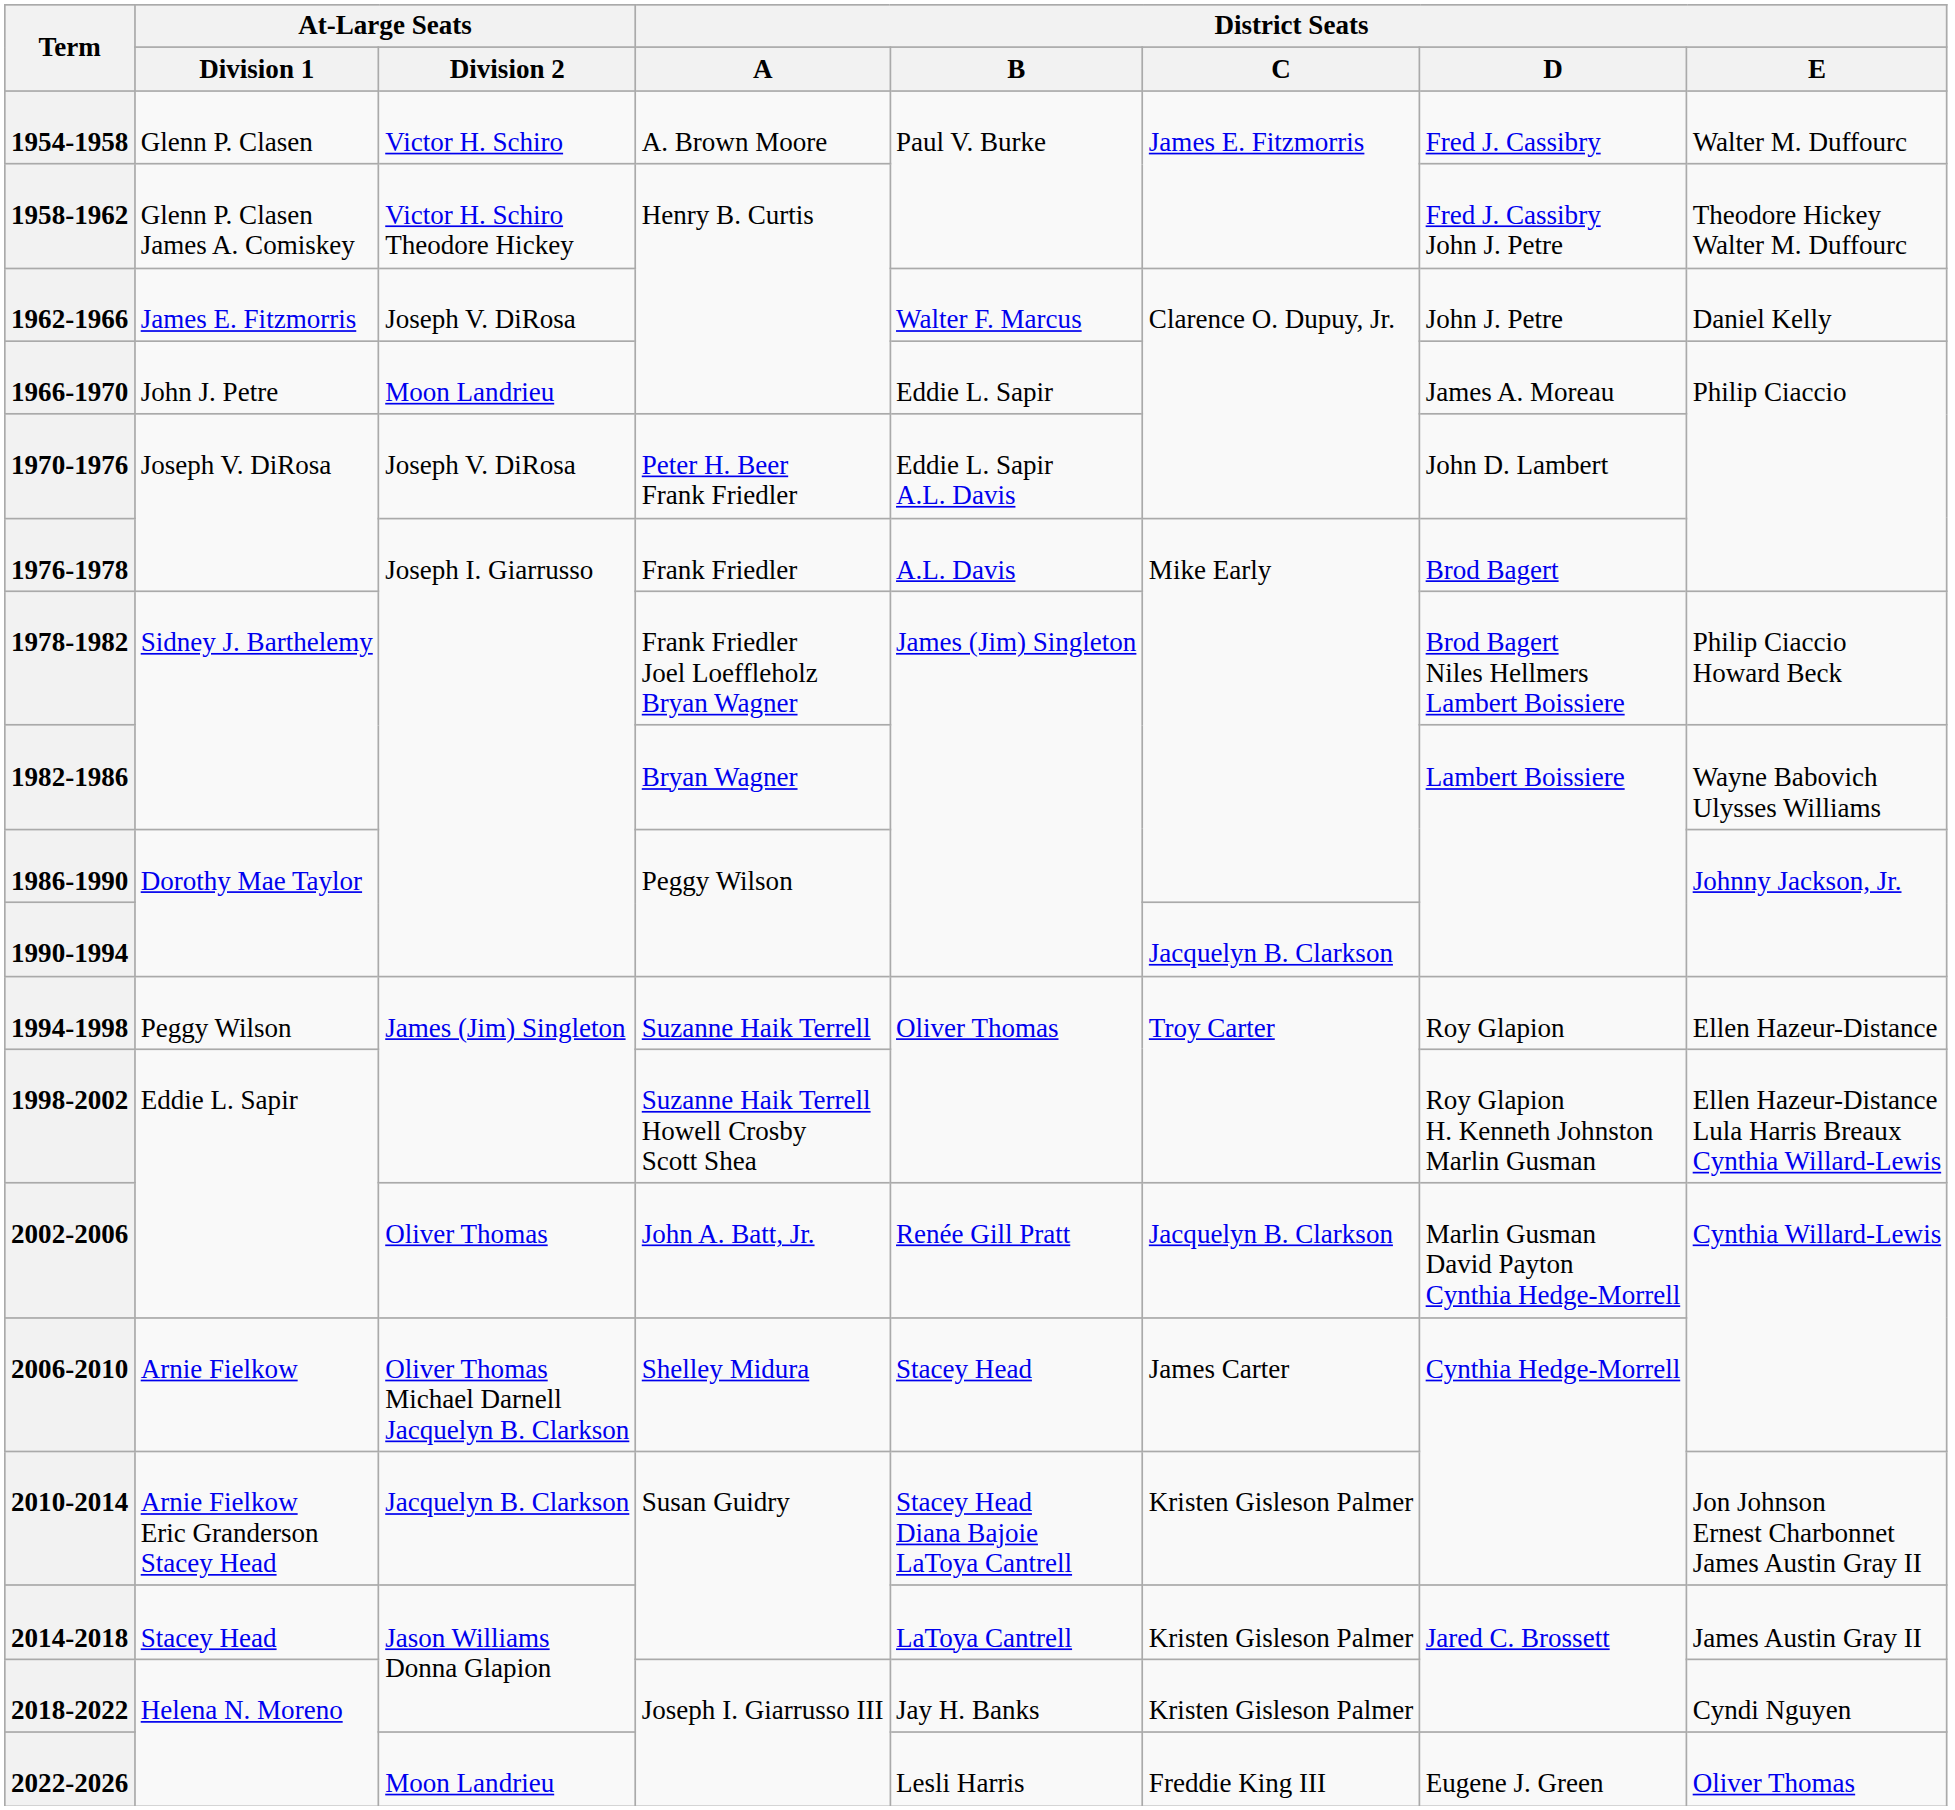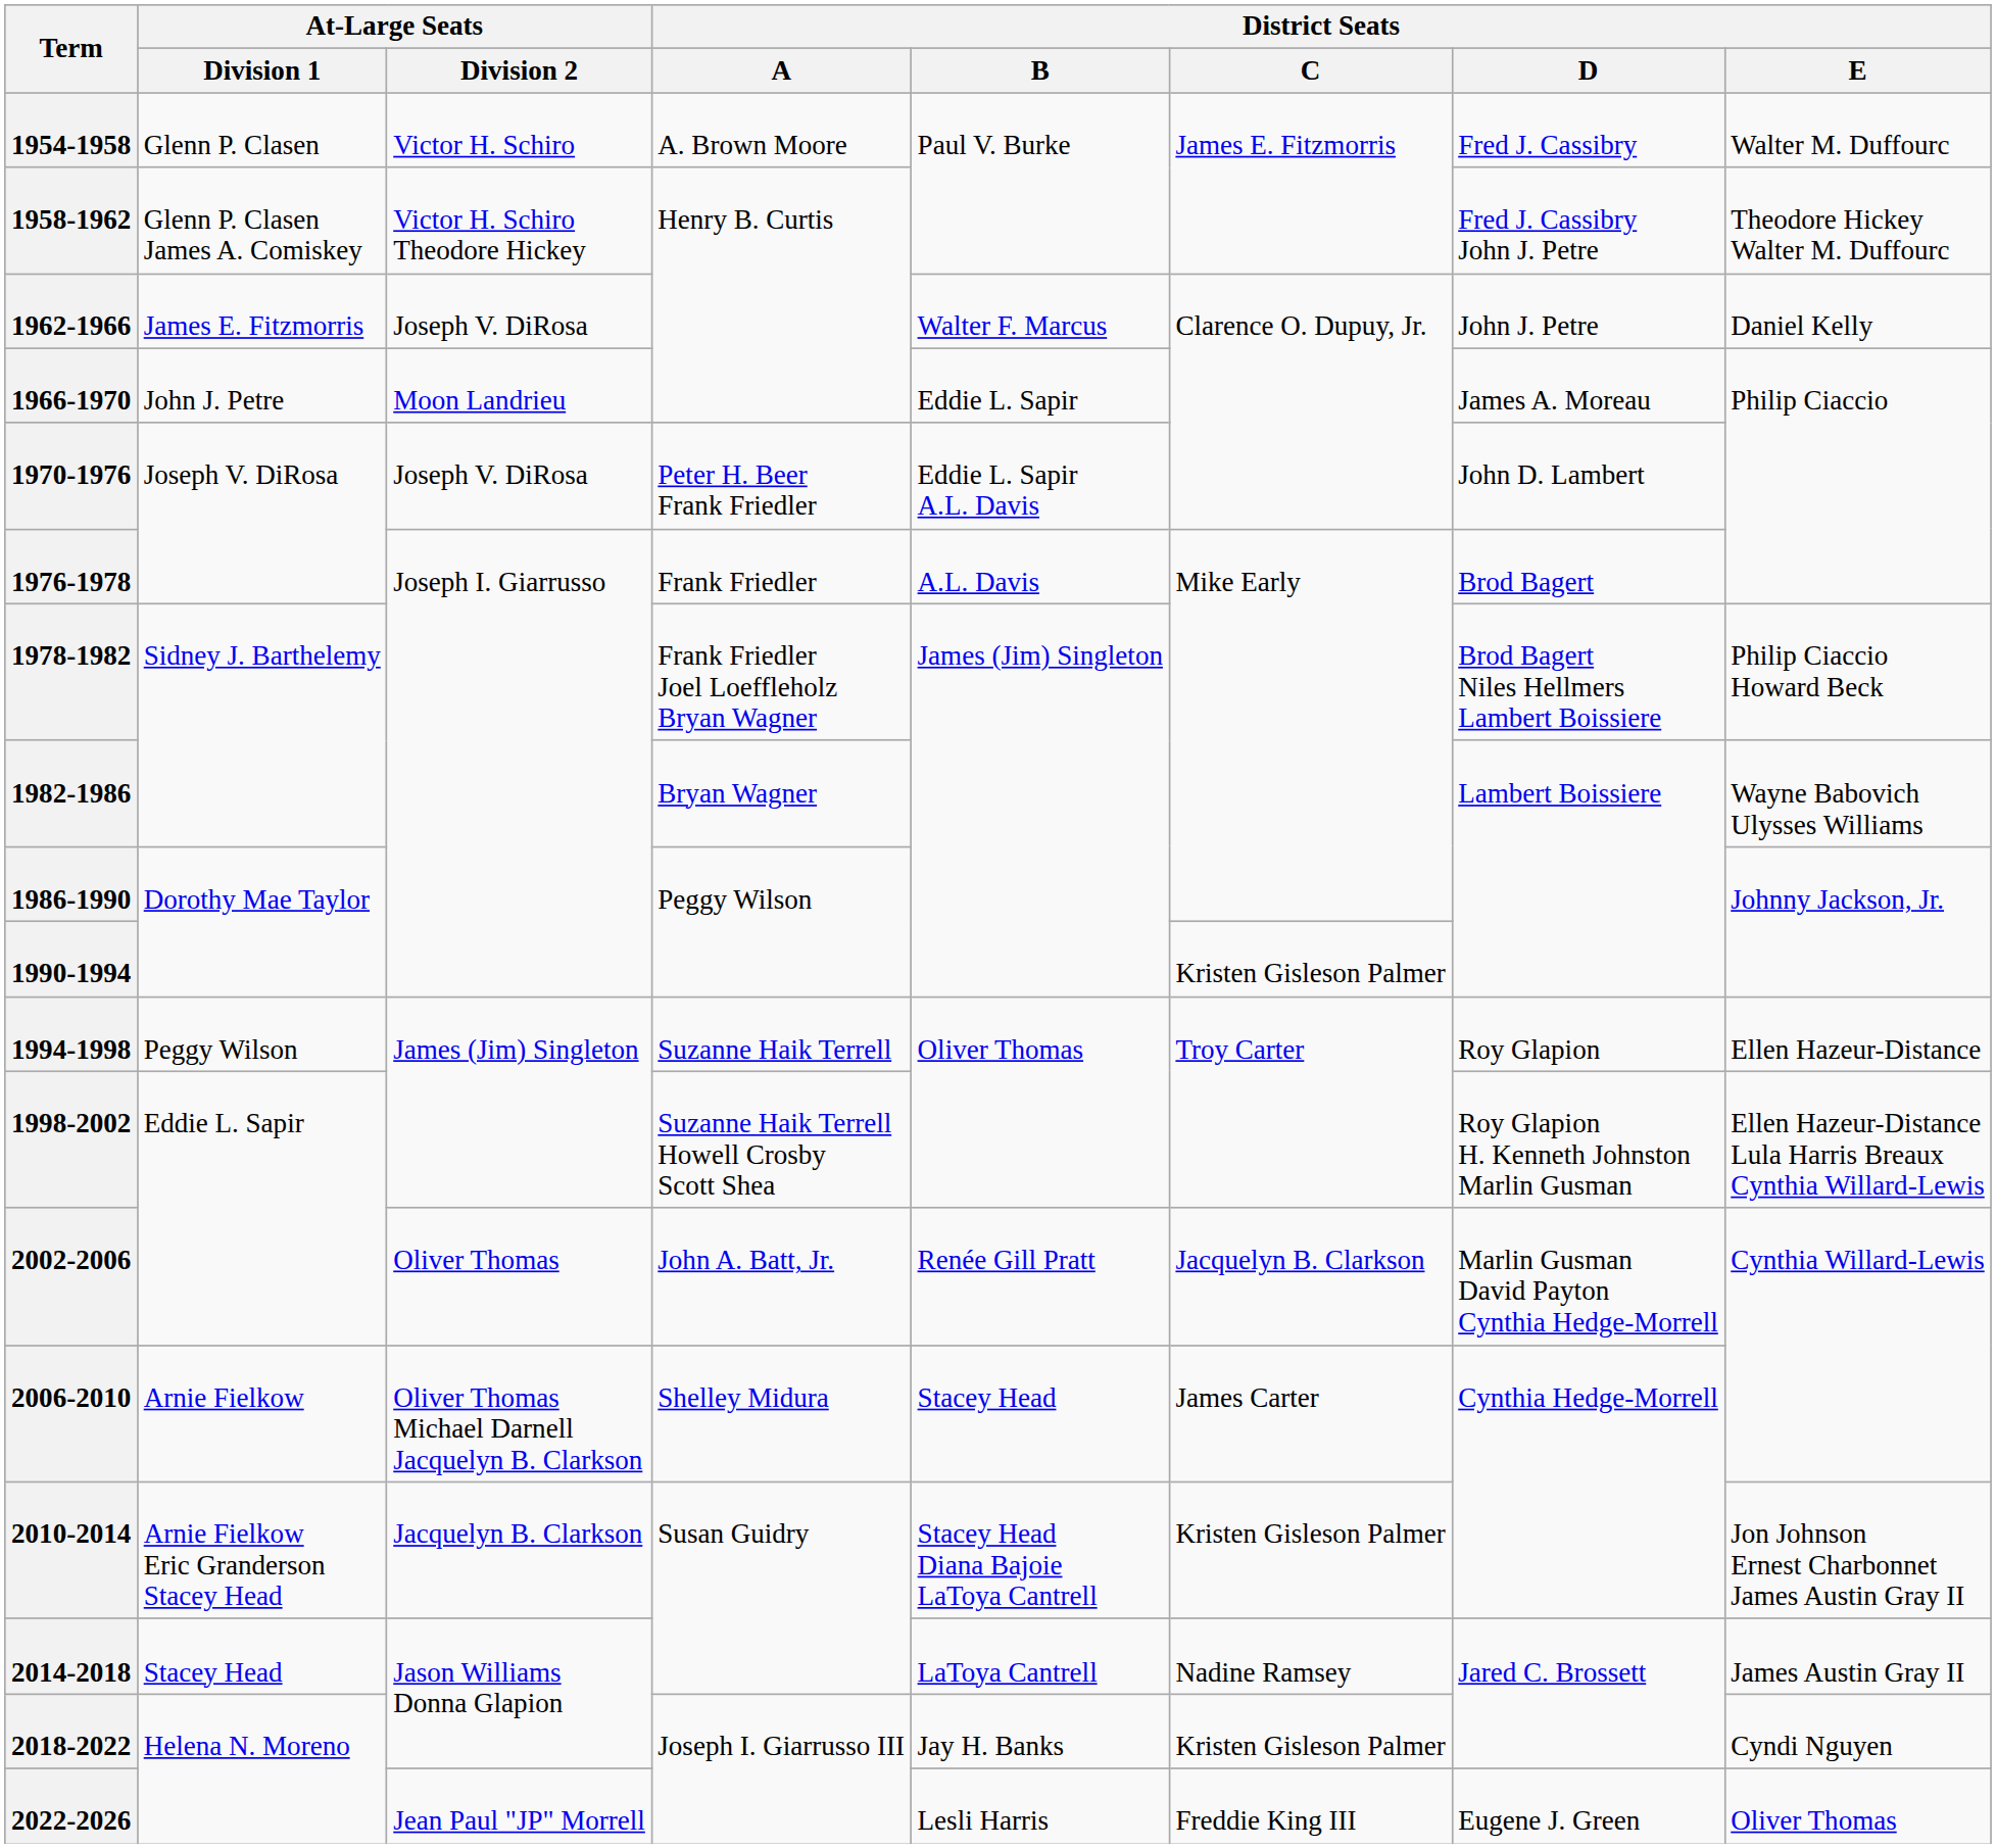1990-1994 | District Seats / C: Jacquelyn B. Clarkson -> Kristen Gisleson Palmer
2014-2018 | District Seats / C: Kristen Gisleson Palmer -> Nadine Ramsey
2022-2026 | At-Large Seats / Division 2: Moon Landrieu -> Jean Paul "JP" Morrell
